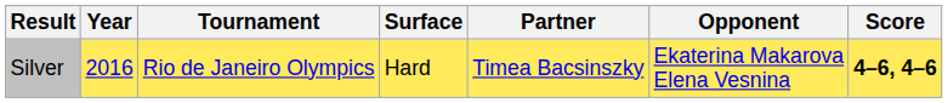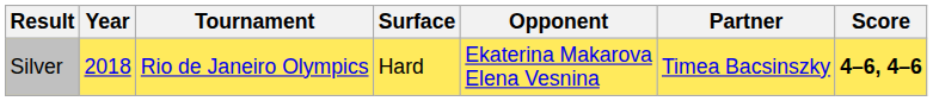columns swapped: Partner <-> Opponent
Silver | Year: 2016 -> 2018
